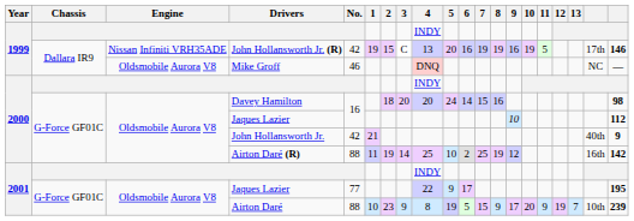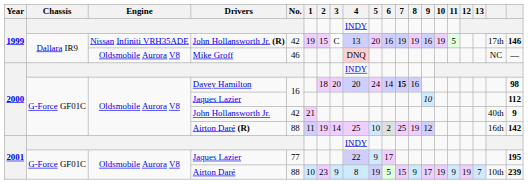Davey Hamilton | 7: normal -> bold
Airton Daré | 10: 20 -> 19
